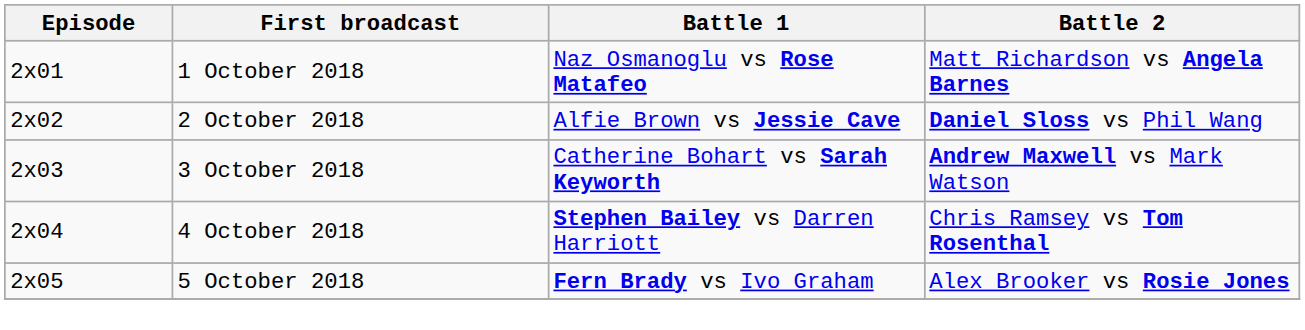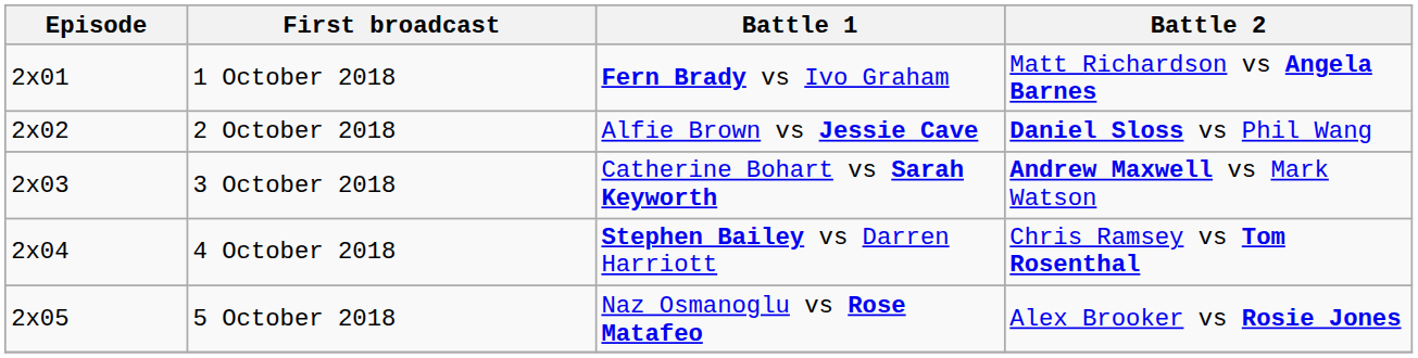1 October 2018 | Battle 1: Naz Osmanoglu vs Rose Matafeo -> Fern Brady vs Ivo Graham
5 October 2018 | Battle 1: Fern Brady vs Ivo Graham -> Naz Osmanoglu vs Rose Matafeo
